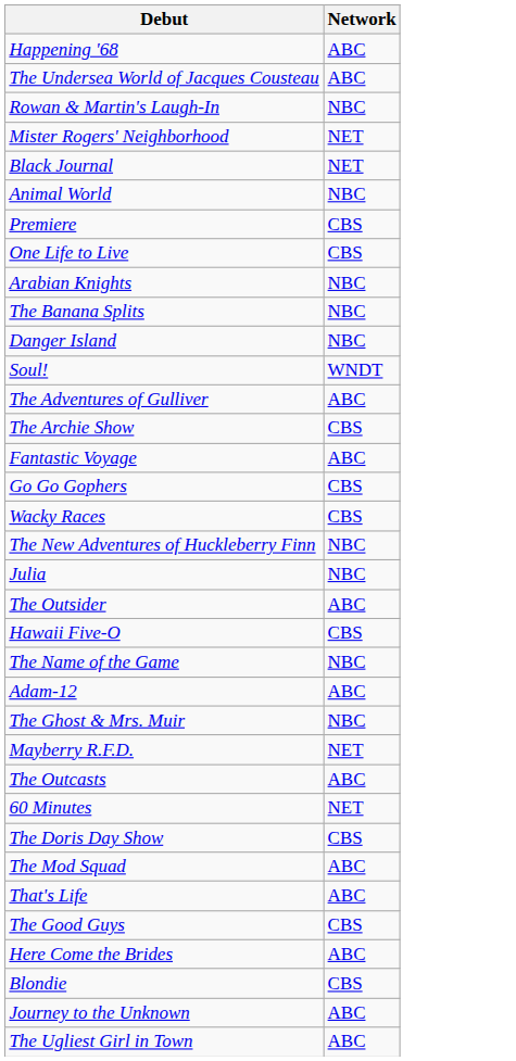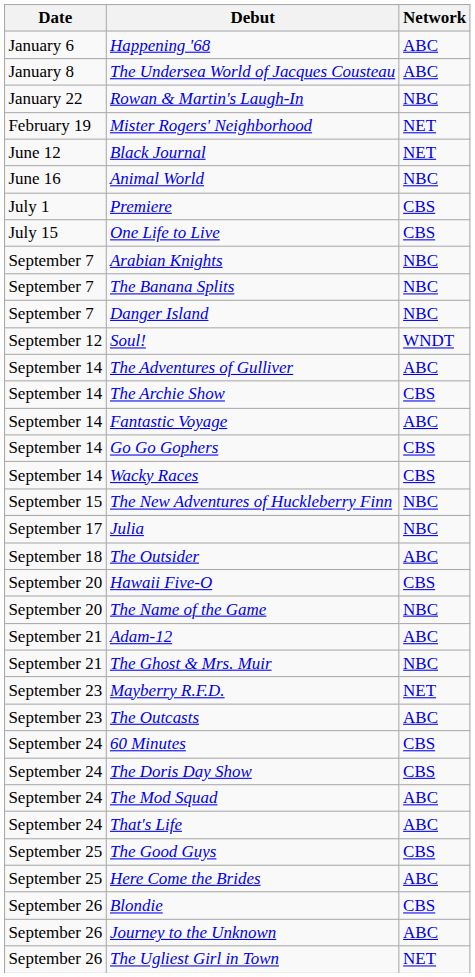+ column: Date | January 6 | January 8 | January 22 | February 19 | June 12 | June 16 | July 1 | July 15 | September 7 | September 7 | September 7 | September 12 | September 14 | September 14 | September 14 | September 14 | September 14 | September 15 | September 17 | September 18 | September 20 | September 20 | September 21 | September 21 | September 23 | September 23 | September 24 | September 24 | September 24 | September 24 | September 25 | September 25 | September 26 | September 26 | September 26
60 Minutes | Network: NET -> CBS
The Ugliest Girl in Town | Network: ABC -> NET
